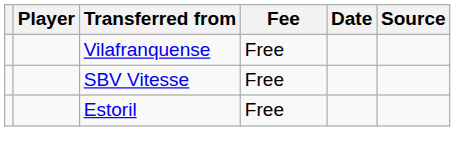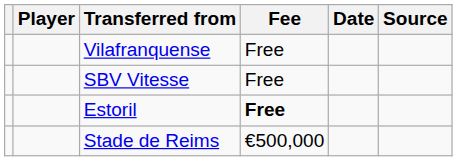Estoril | Fee: normal -> bold
+ row: Stade de Reims | €500,000
